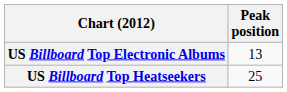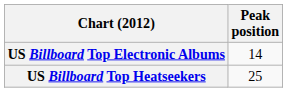US Billboard Top Electronic Albums | Peak position: 13 -> 14
